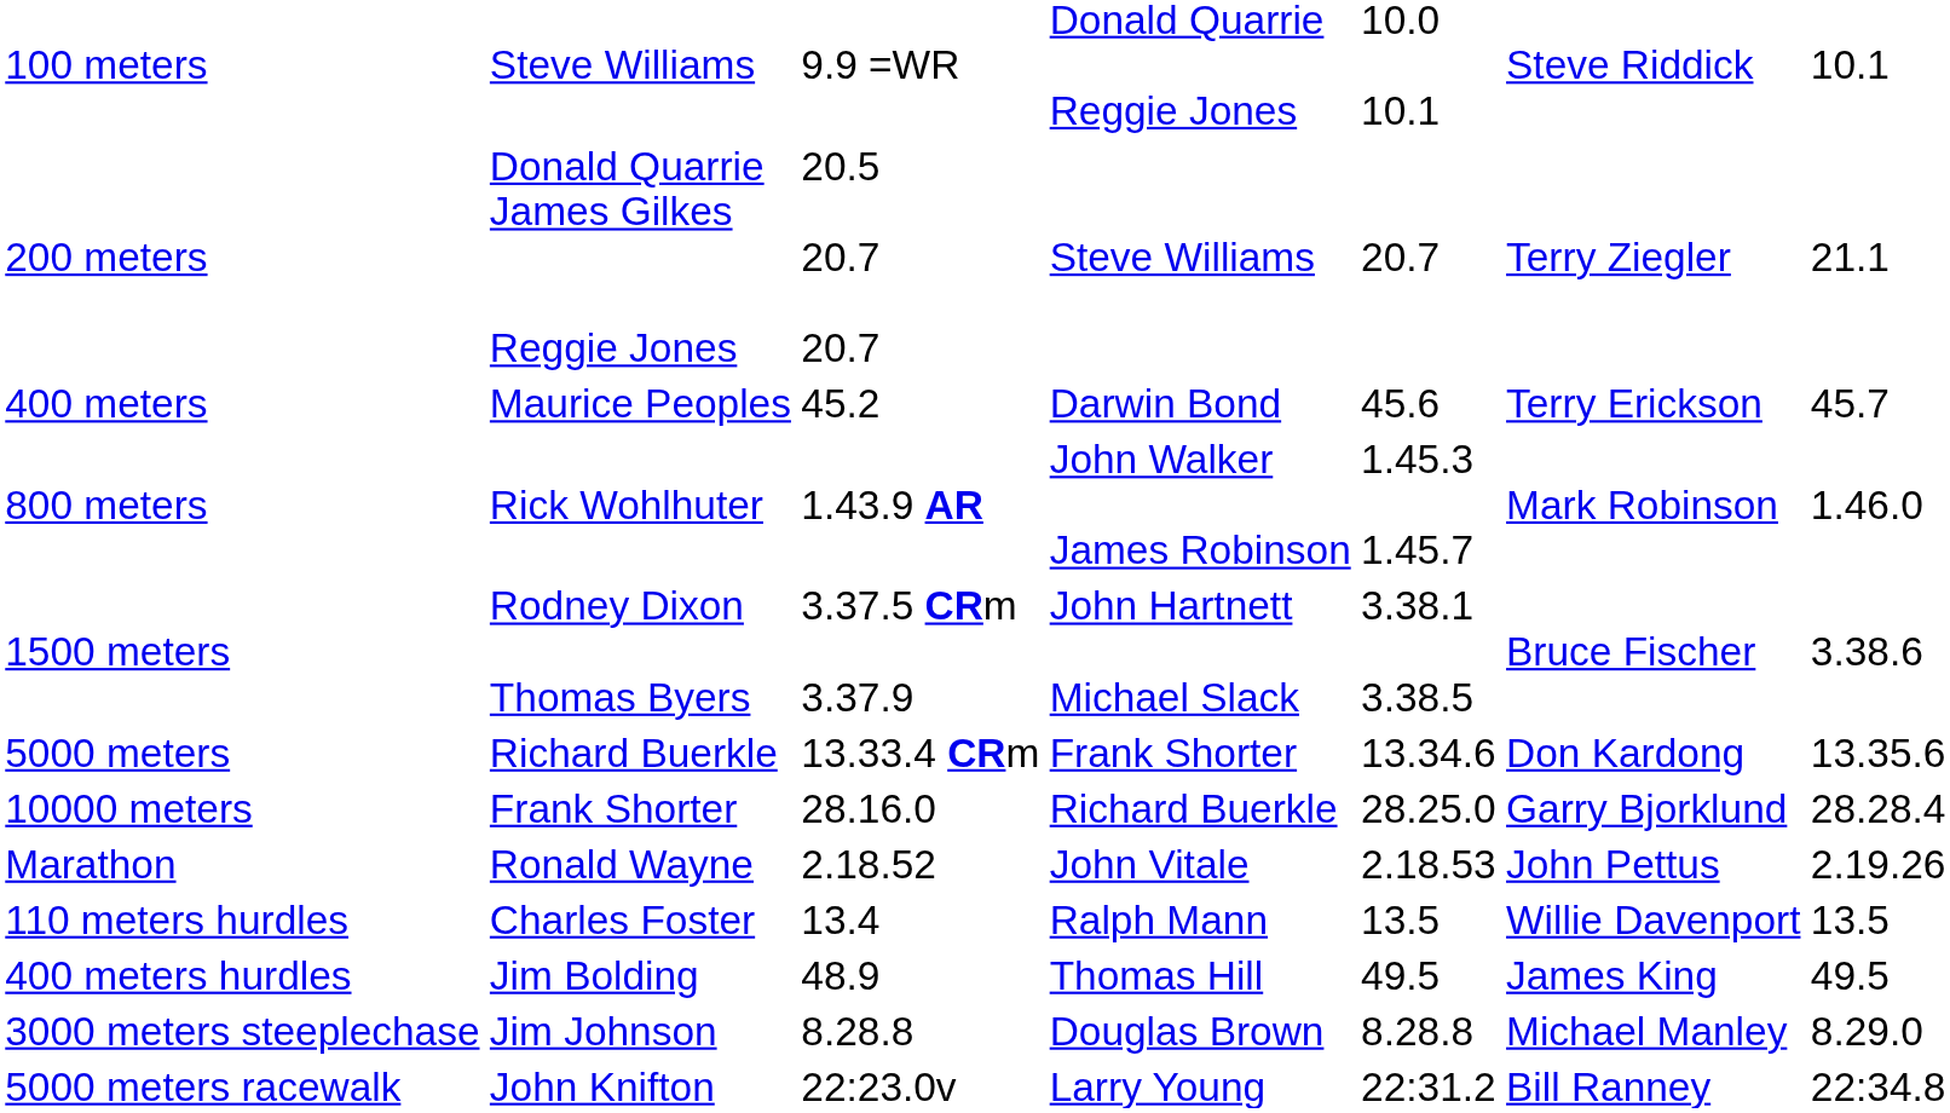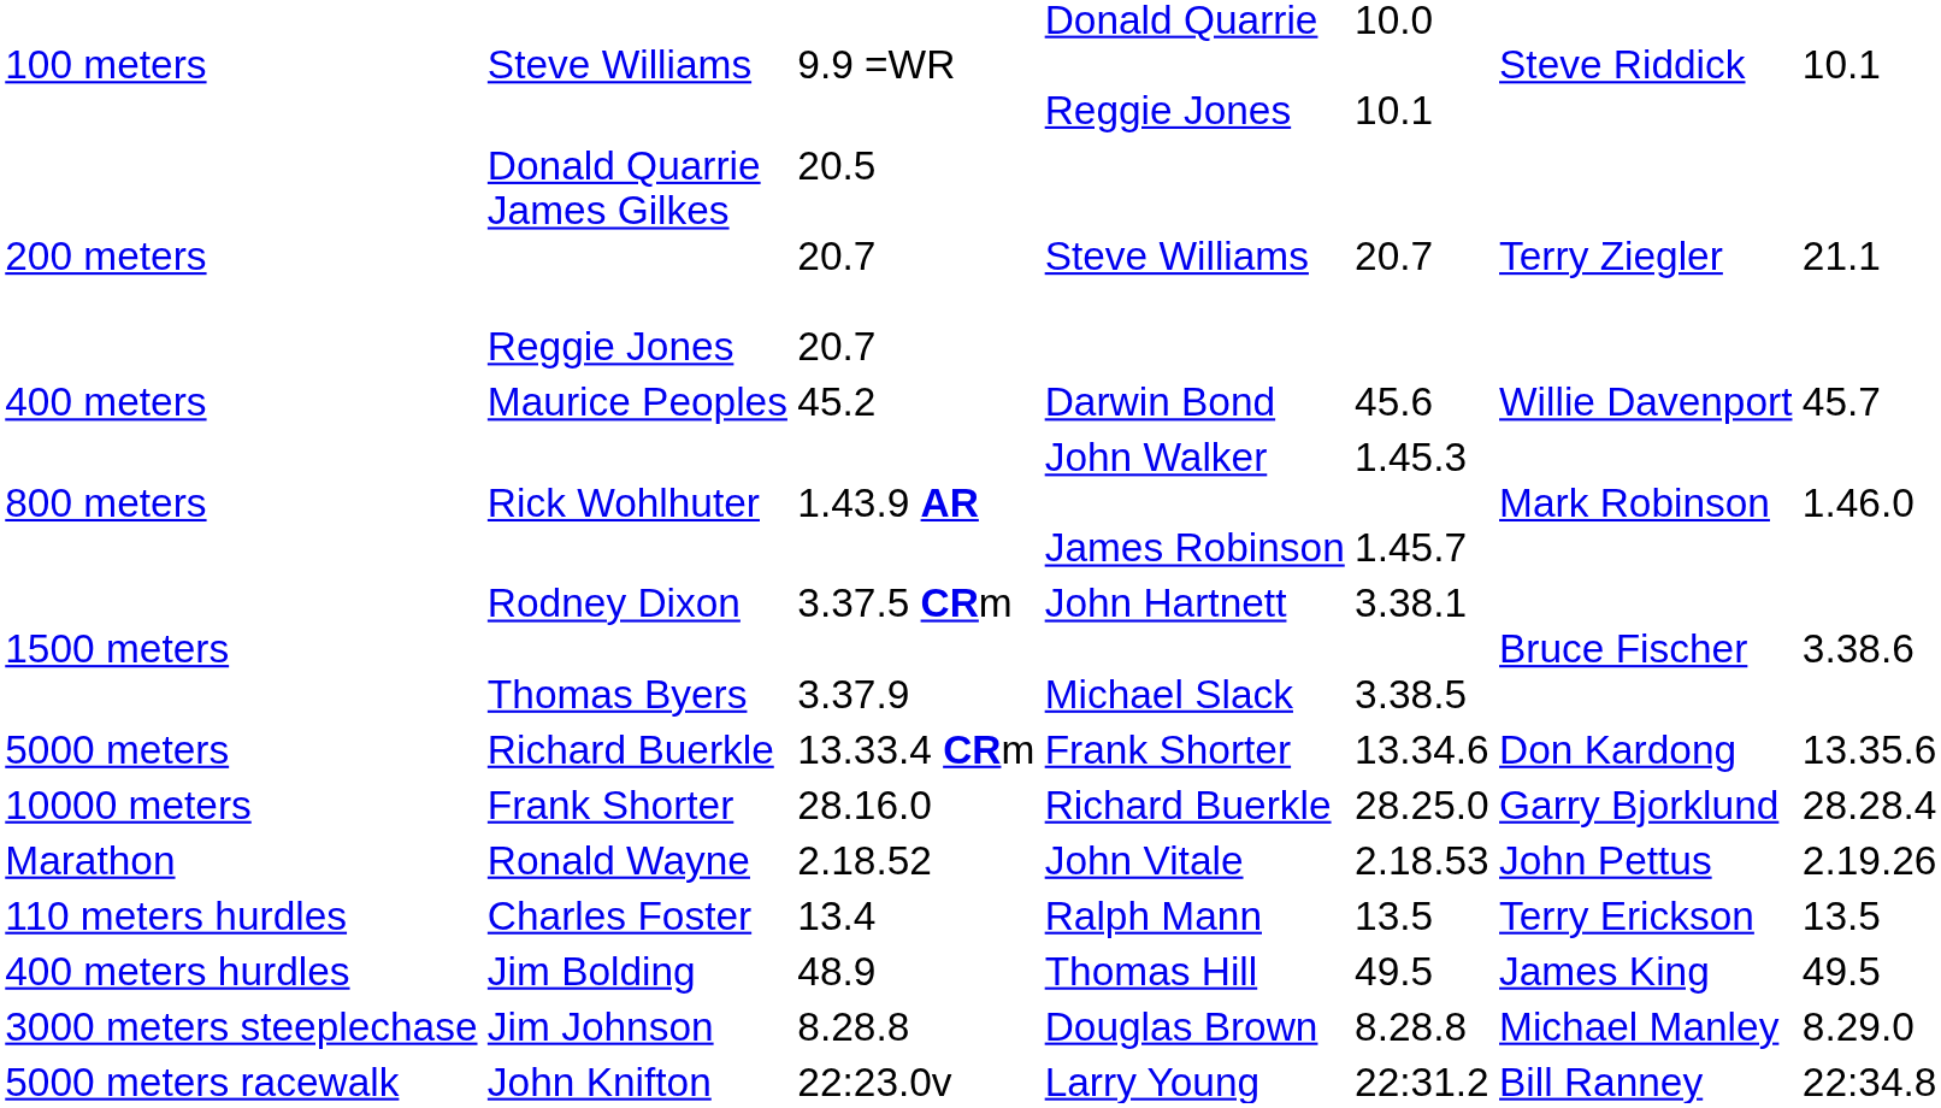400 meters | column 6: Terry Erickson -> Willie Davenport
110 meters hurdles | column 6: Willie Davenport -> Terry Erickson
